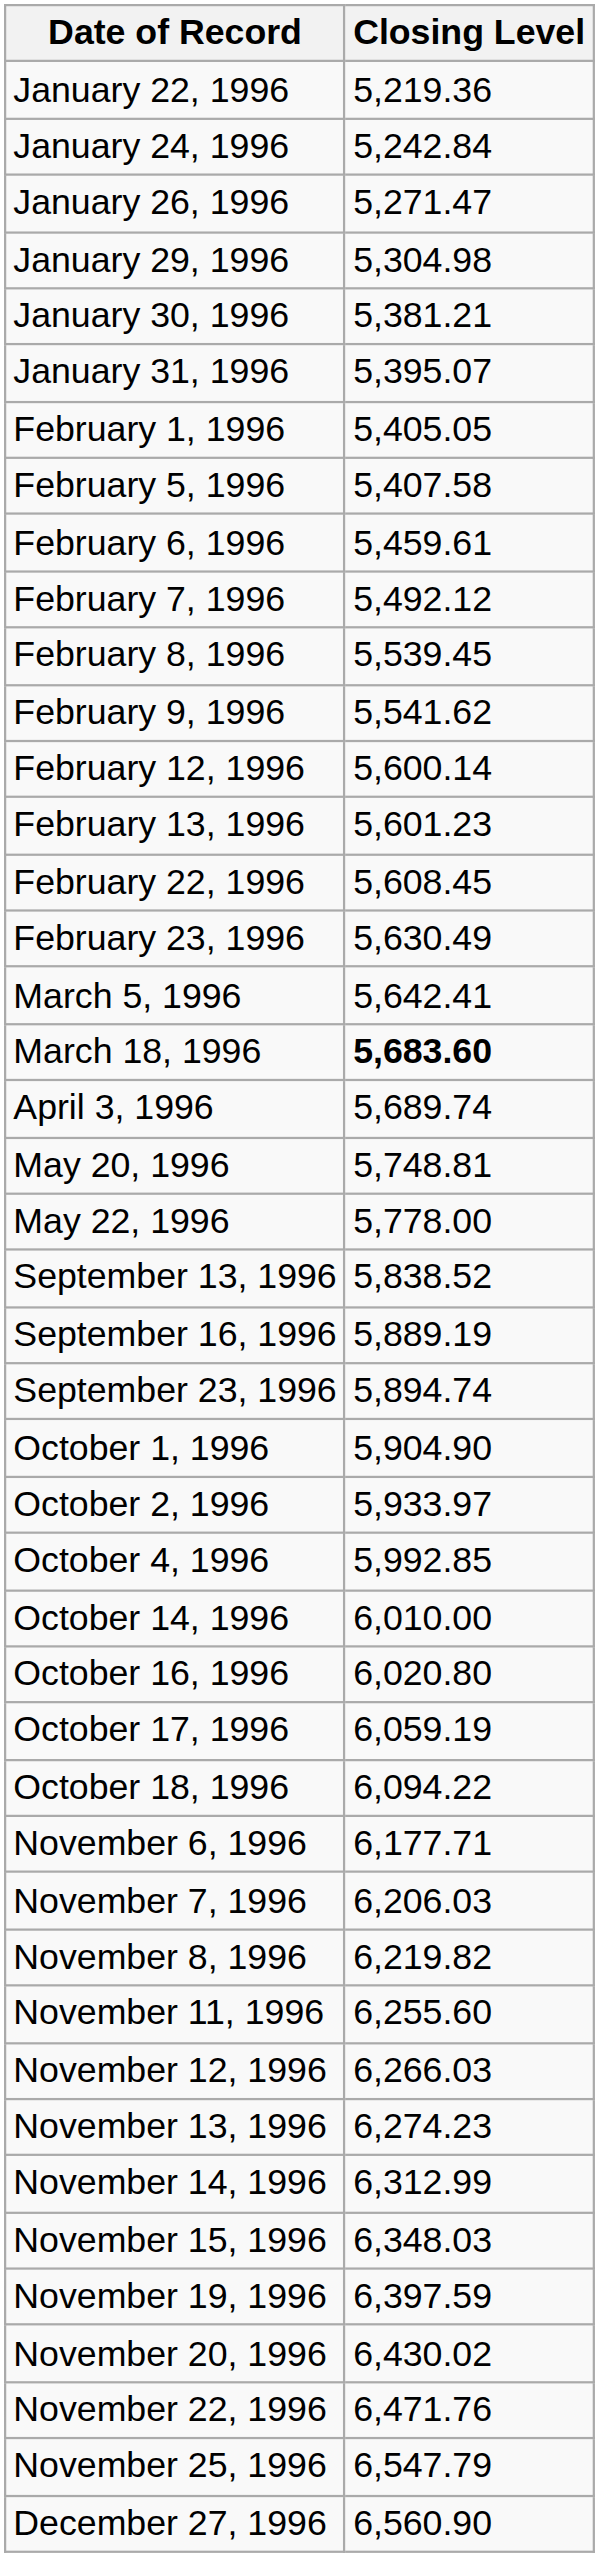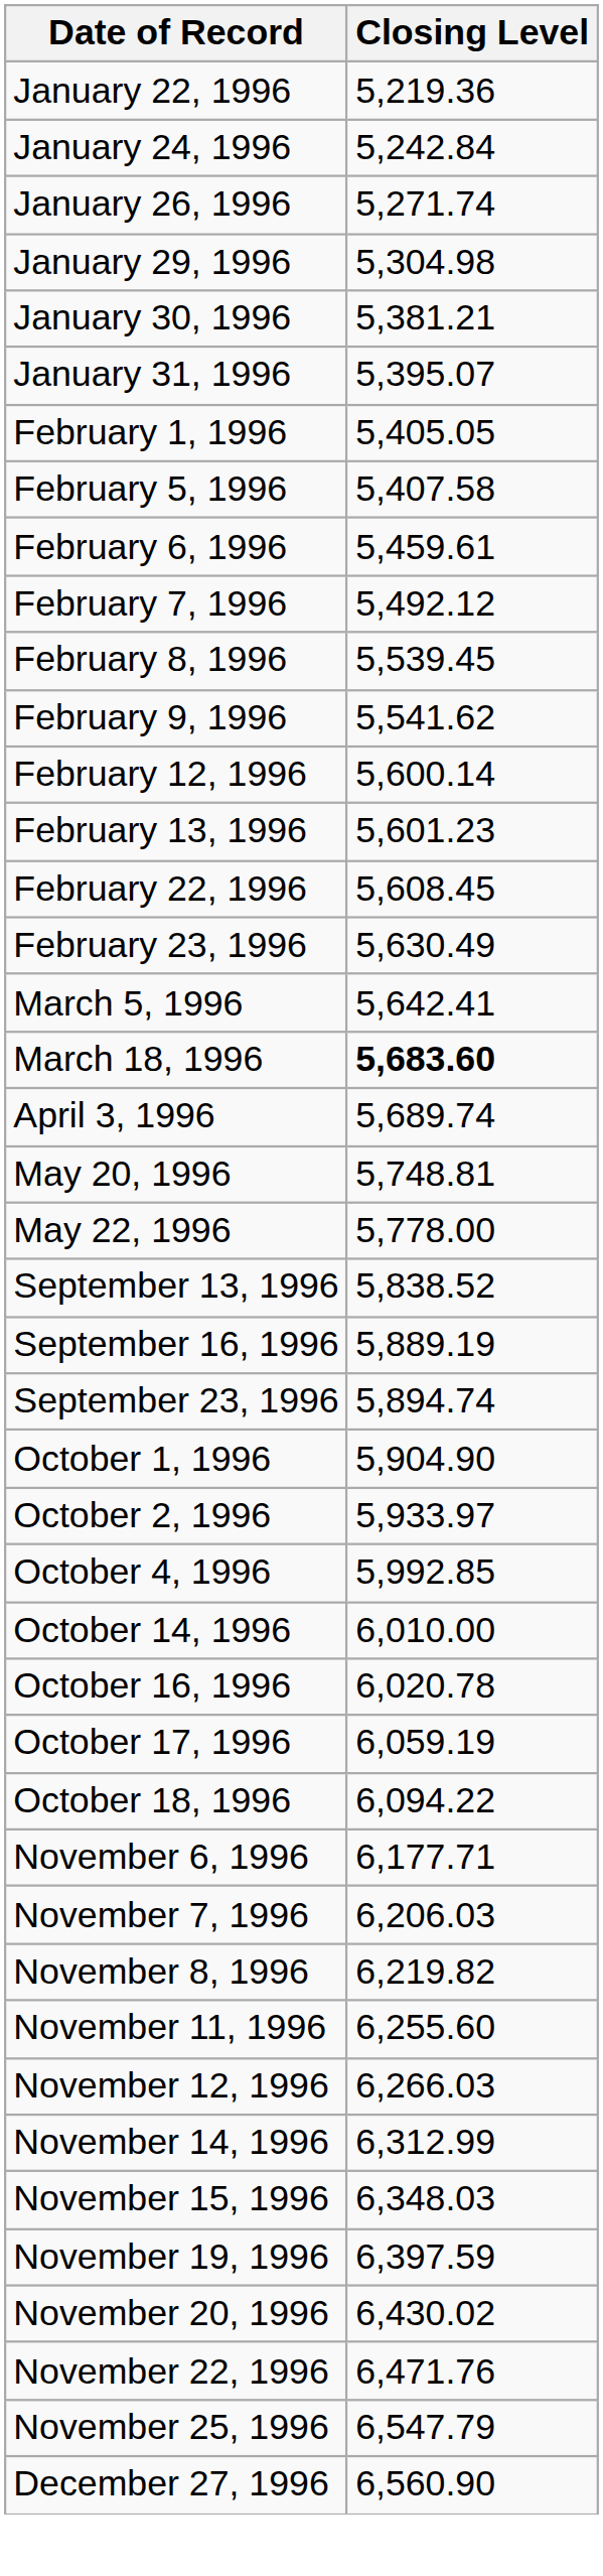January 26, 1996 | Closing Level: 5,271.47 -> 5,271.74
October 16, 1996 | Closing Level: 6,020.80 -> 6,020.78
- row: November 13, 1996 | 6,274.23
